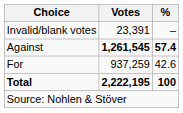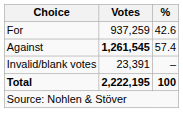rows swapped: For <-> Invalid/blank votes
Against | %: bold -> normal
